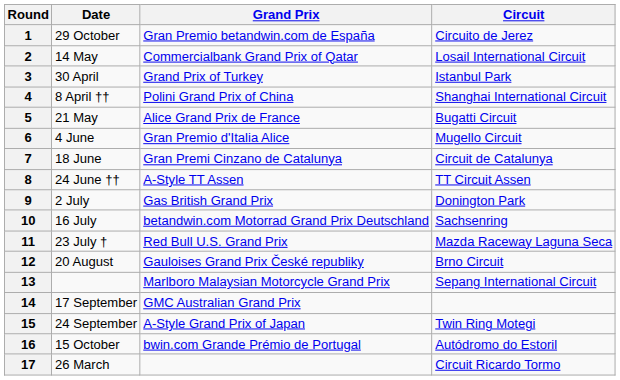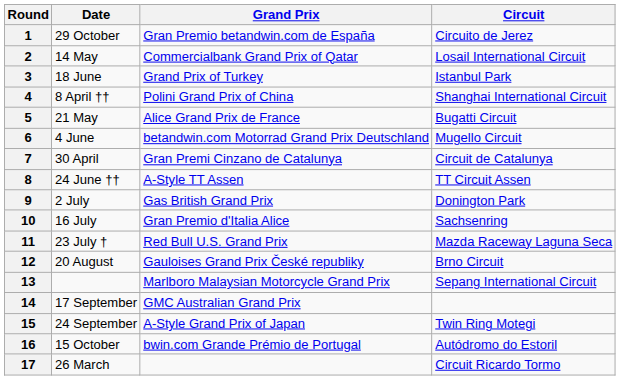3 | Date: 30 April -> 18 June
6 | Grand Prix: Gran Premio d'Italia Alice -> betandwin.com Motorrad Grand Prix Deutschland
7 | Date: 18 June -> 30 April
10 | Grand Prix: betandwin.com Motorrad Grand Prix Deutschland -> Gran Premio d'Italia Alice
